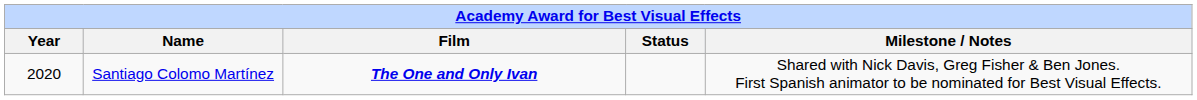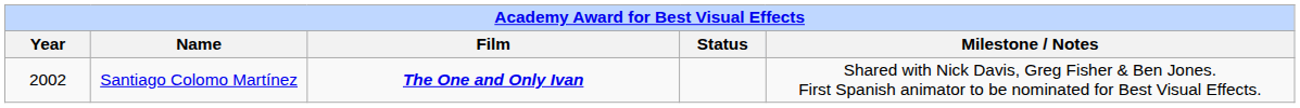Santiago Colomo Martínez | Year: 2020 -> 2002
